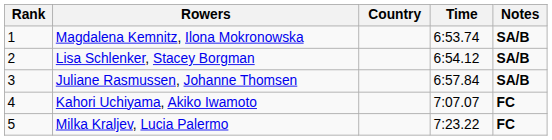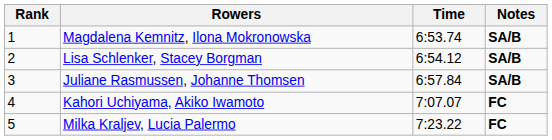- column: Country
